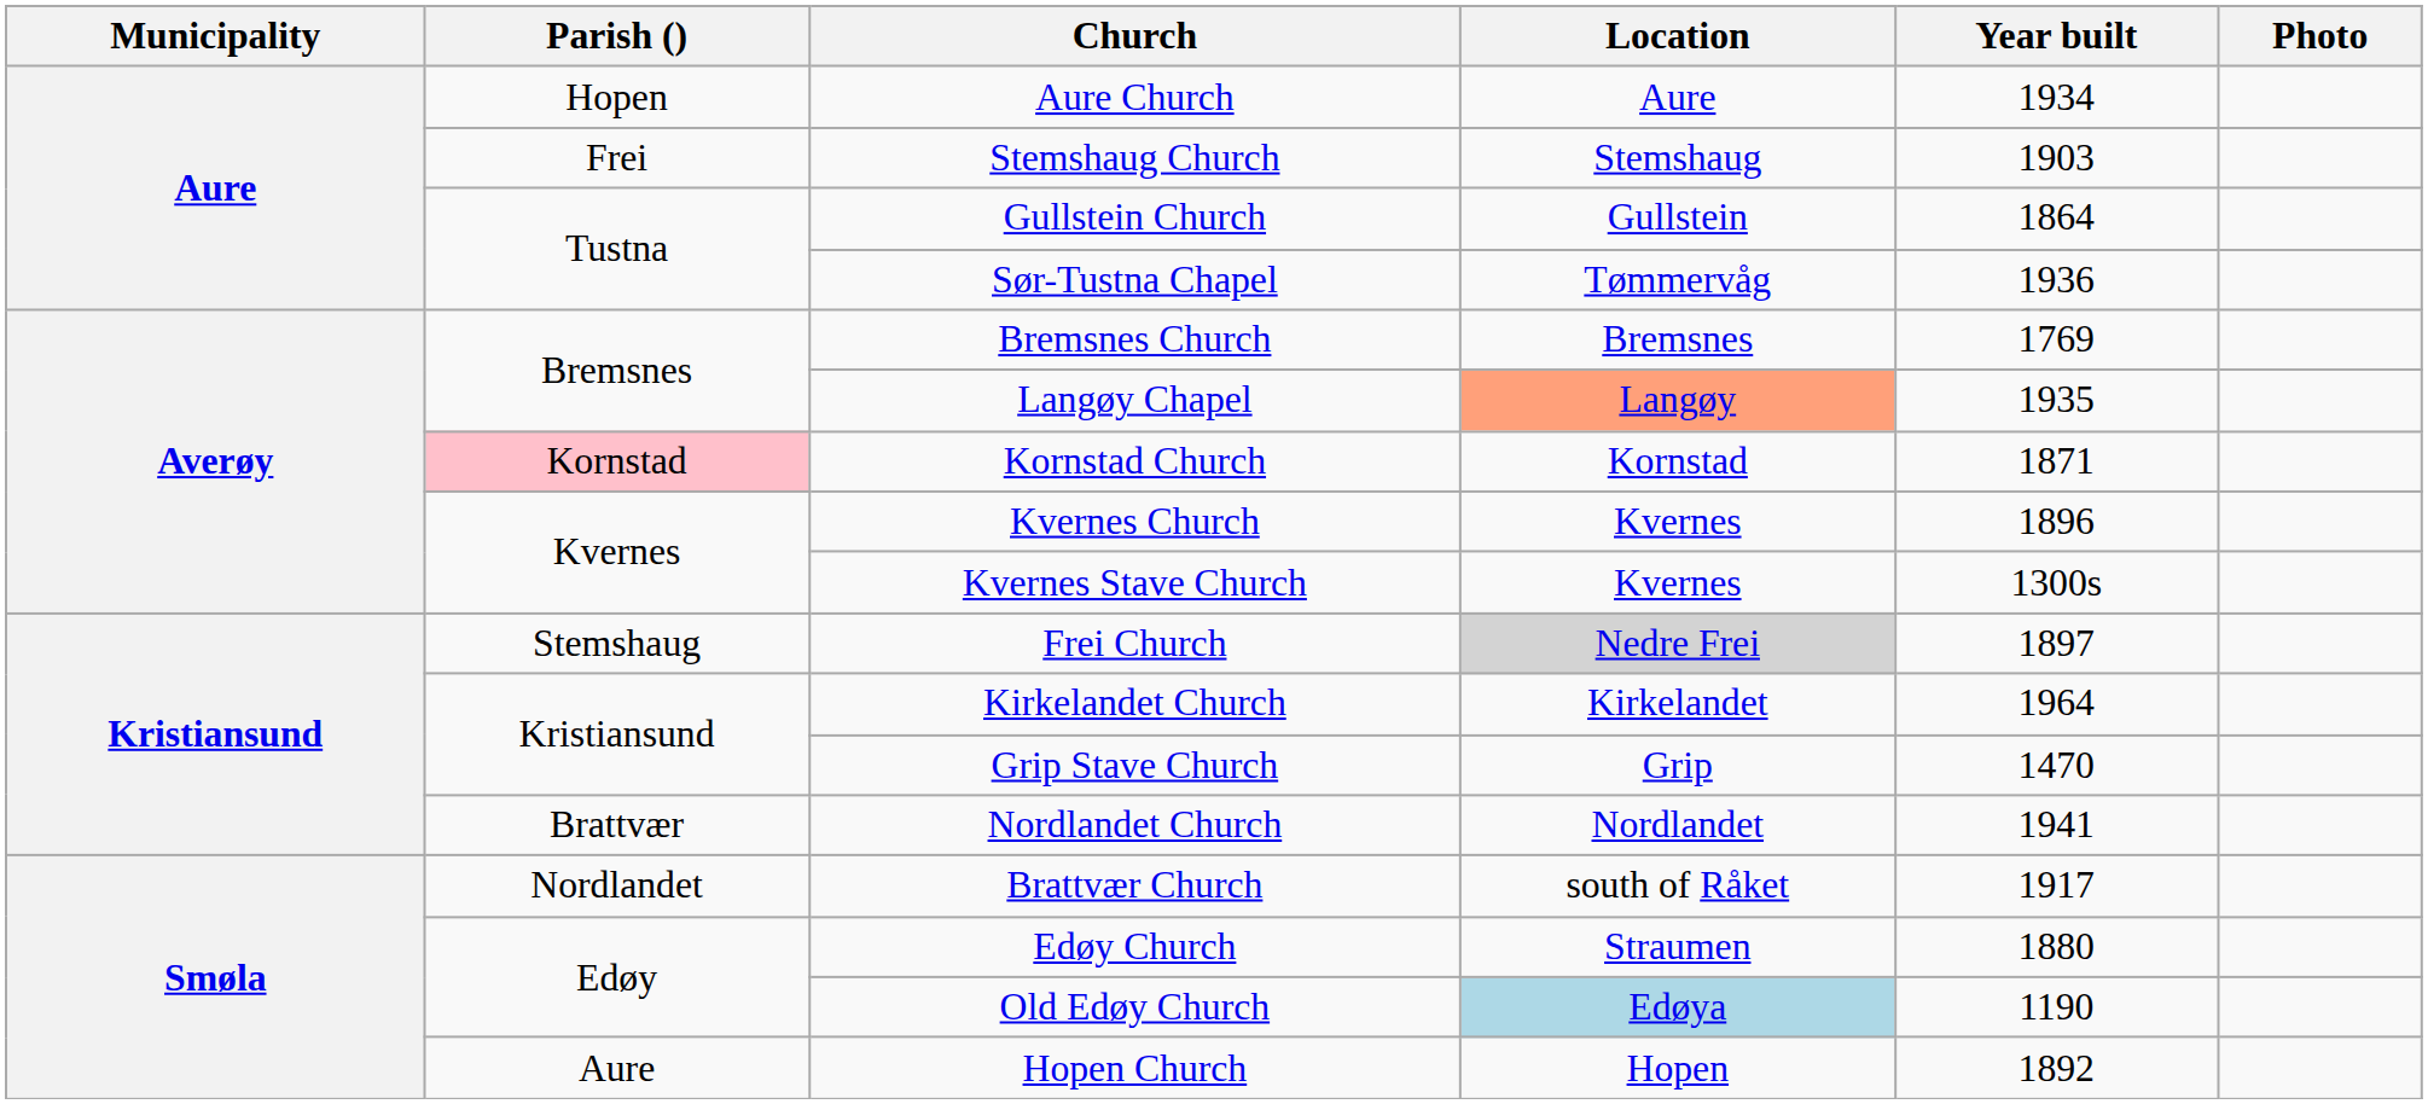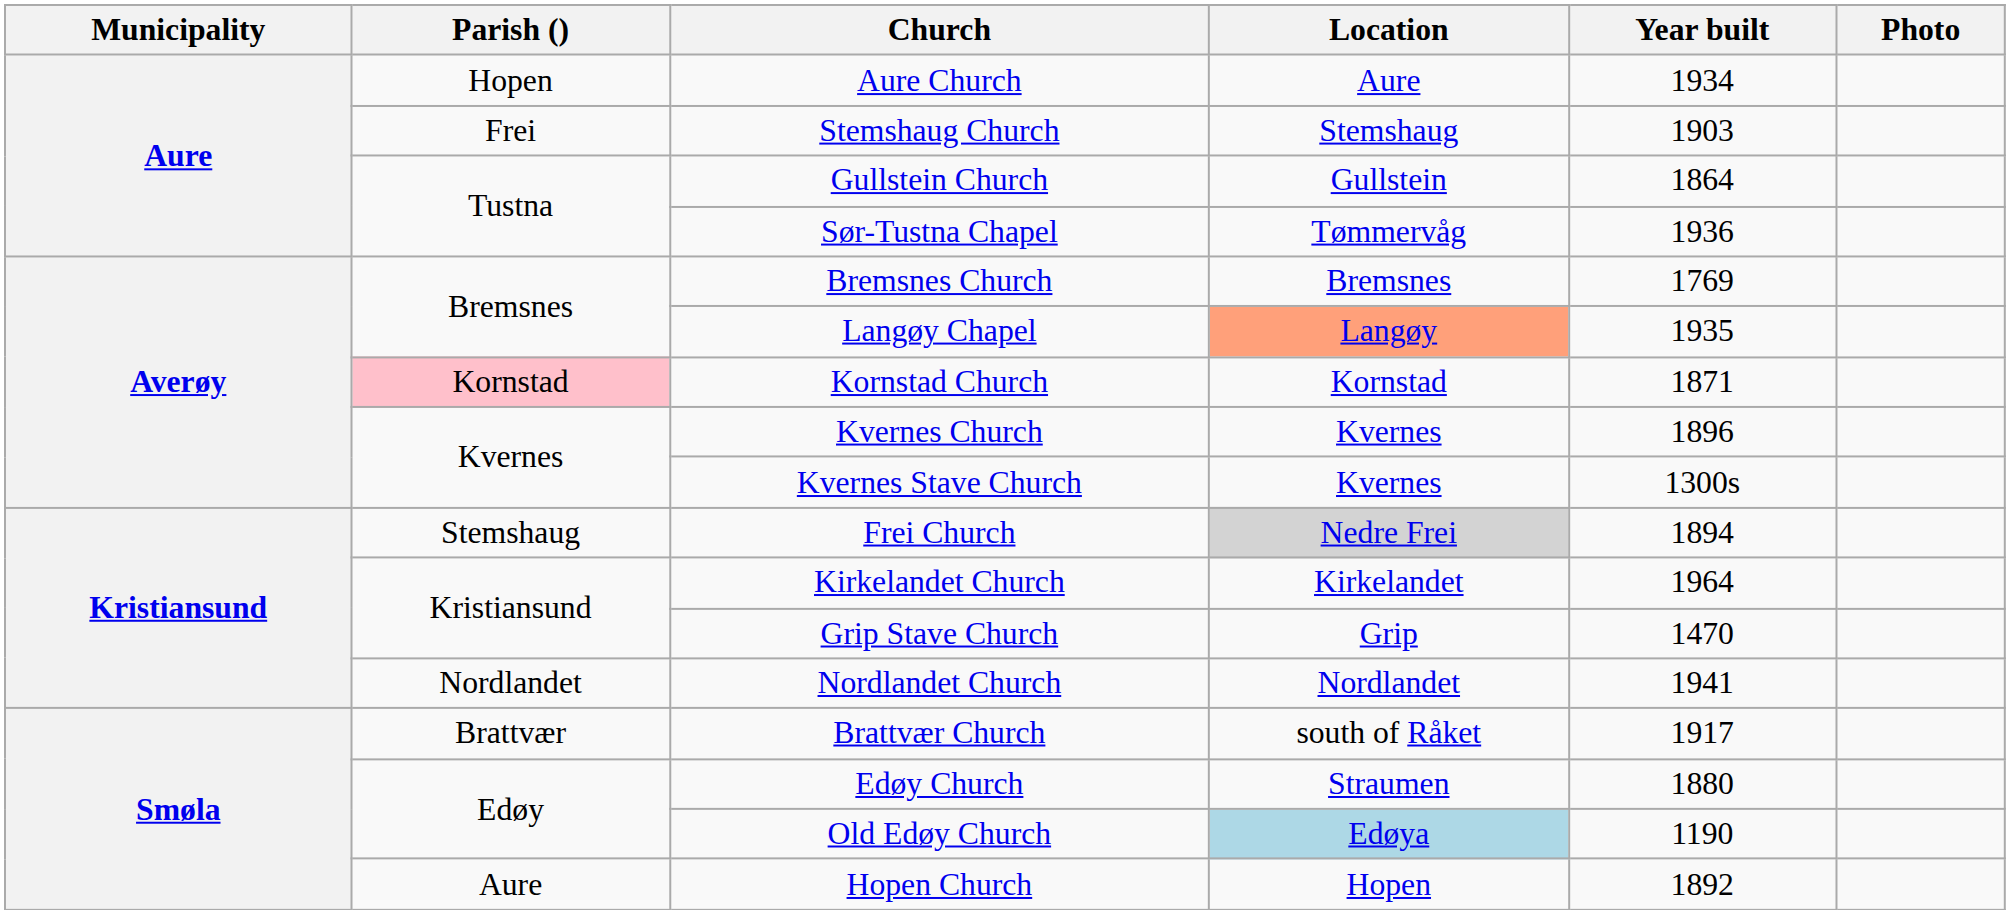Frei Church | Year built: 1897 -> 1894
Nordlandet Church | Parish (): Brattvær -> Nordlandet
Brattvær Church | Parish (): Nordlandet -> Brattvær
